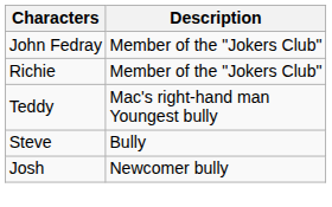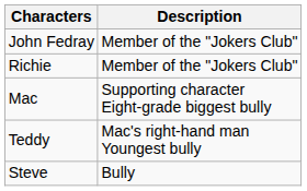+ row: Mac | Supporting character Eight-grade biggest bully
- row: Josh | Newcomer bully
